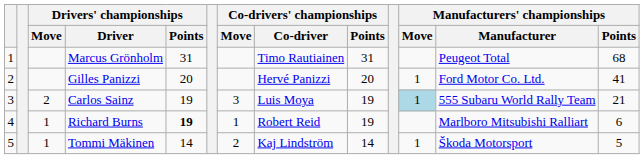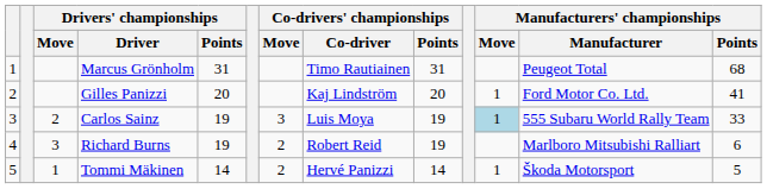Gilles Panizzi | Co-drivers' championships / Co-driver: Hervé Panizzi -> Kaj Lindström
Carlos Sainz | Manufacturers' championships / Points: 21 -> 33
Richard Burns | Drivers' championships / Move: 1 -> 3
Richard Burns | Drivers' championships / Points: bold -> normal
Richard Burns | Co-drivers' championships / Move: 1 -> 2
Tommi Mäkinen | Co-drivers' championships / Co-driver: Kaj Lindström -> Hervé Panizzi
